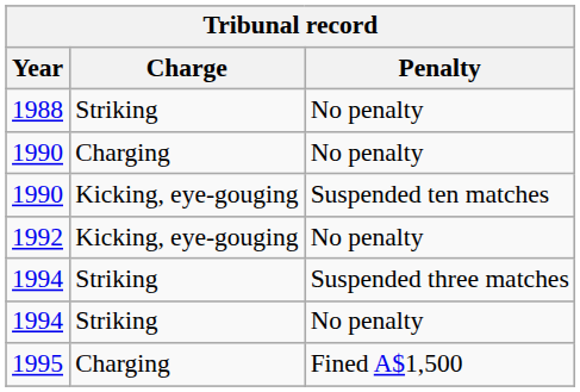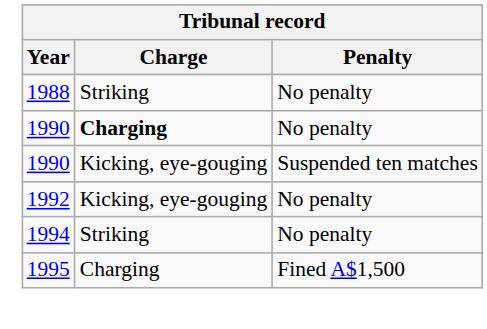1990 / No penalty | Charge: normal -> bold
- row: 1994 | Striking | Suspended three matches
